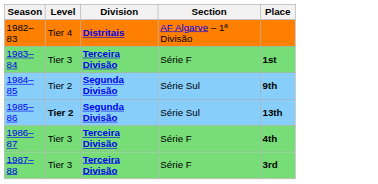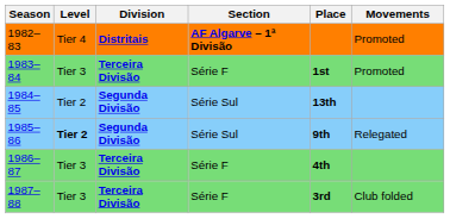+ column: Movements | Promoted | Promoted | Relegated | Club folded
1982–83 | Section: normal -> bold
1984–85 | Place: 9th -> 13th
1985–86 | Place: 13th -> 9th
